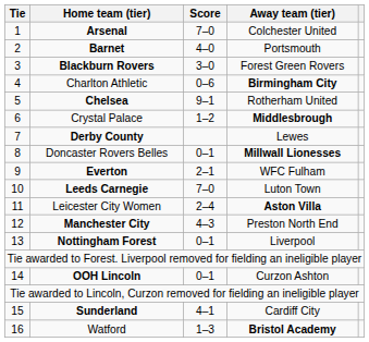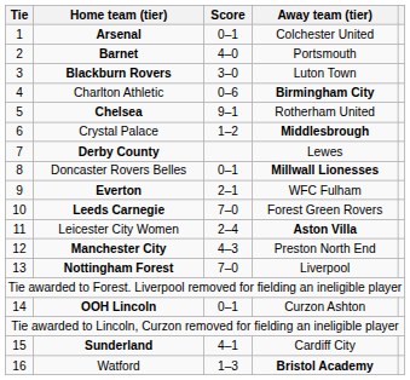Arsenal | Score: 7–0 -> 0–1
Blackburn Rovers | Away team (tier): Forest Green Rovers -> Luton Town
Leeds Carnegie | Away team (tier): Luton Town -> Forest Green Rovers
Nottingham Forest | Score: 0–1 -> 7–0
